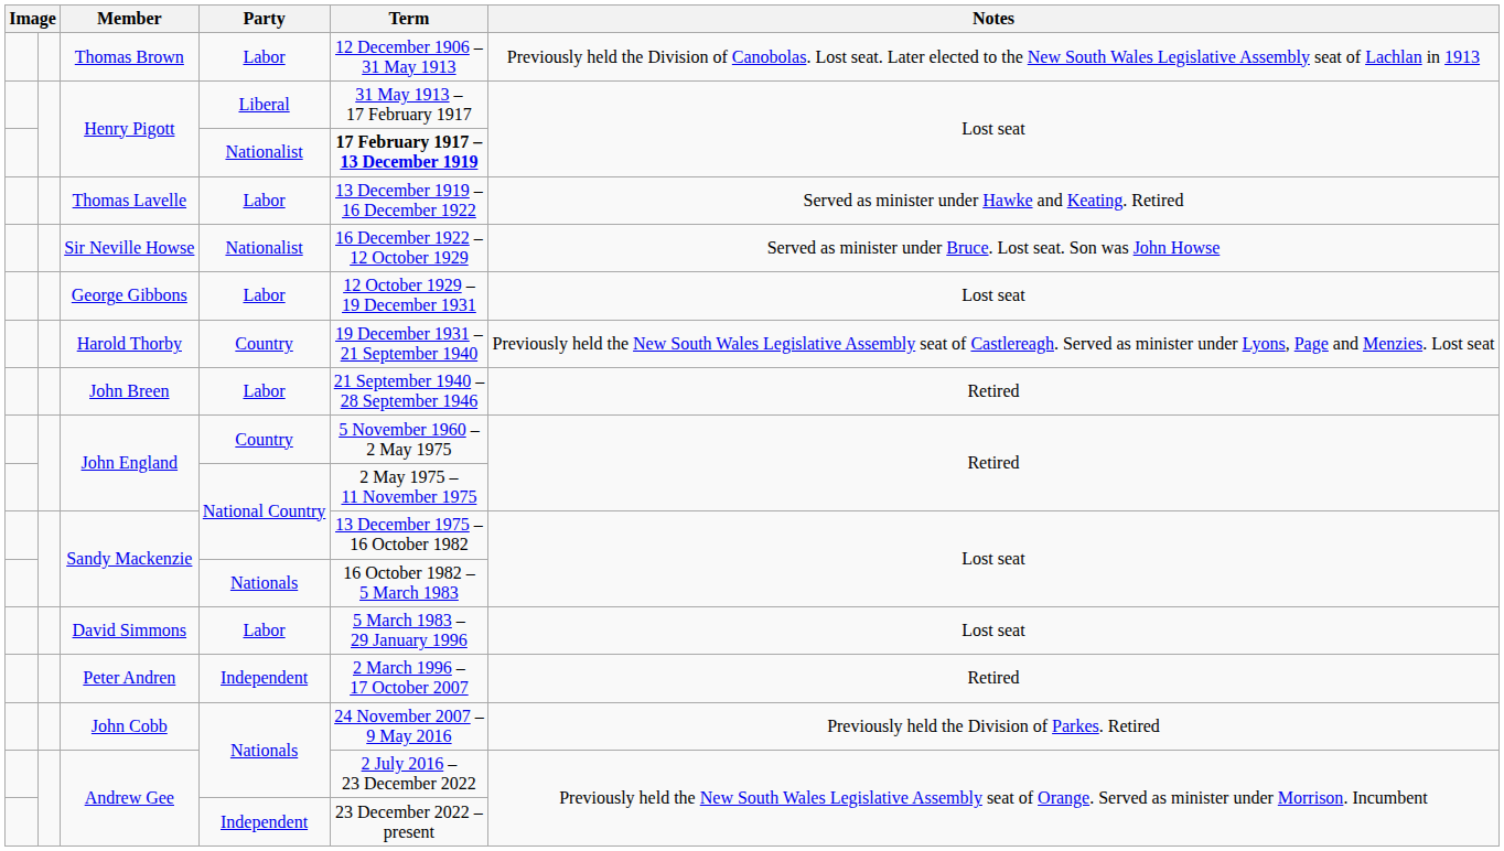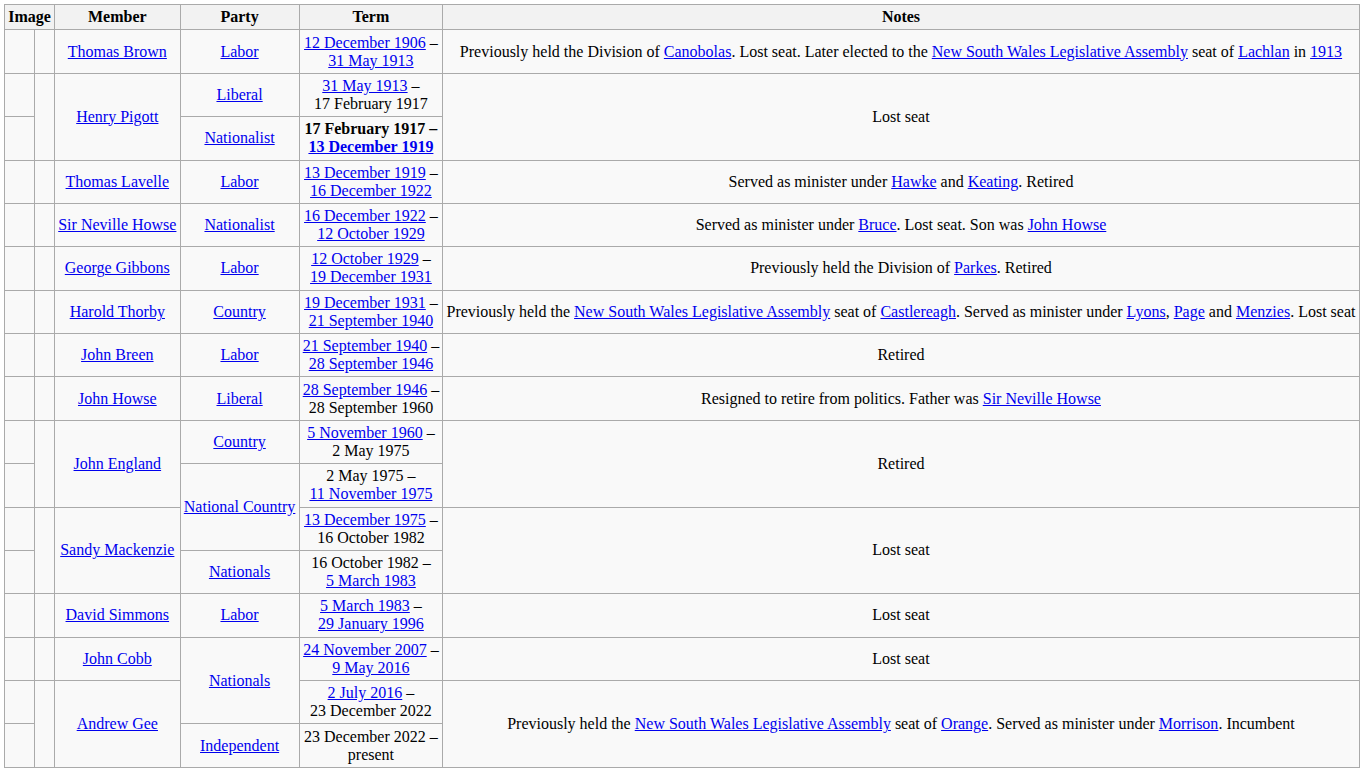George Gibbons | Notes: Lost seat -> Previously held the Division of Parkes. Retired
+ row: John Howse | Liberal | 28 September 1946 – 28 September 1960 | Resigned to retire from politics. Father was Sir Neville Howse
- row: Peter Andren | Independent | 2 March 1996 – 17 October 2007 | Retired
John Cobb | Notes: Previously held the Division of Parkes. Retired -> Lost seat
